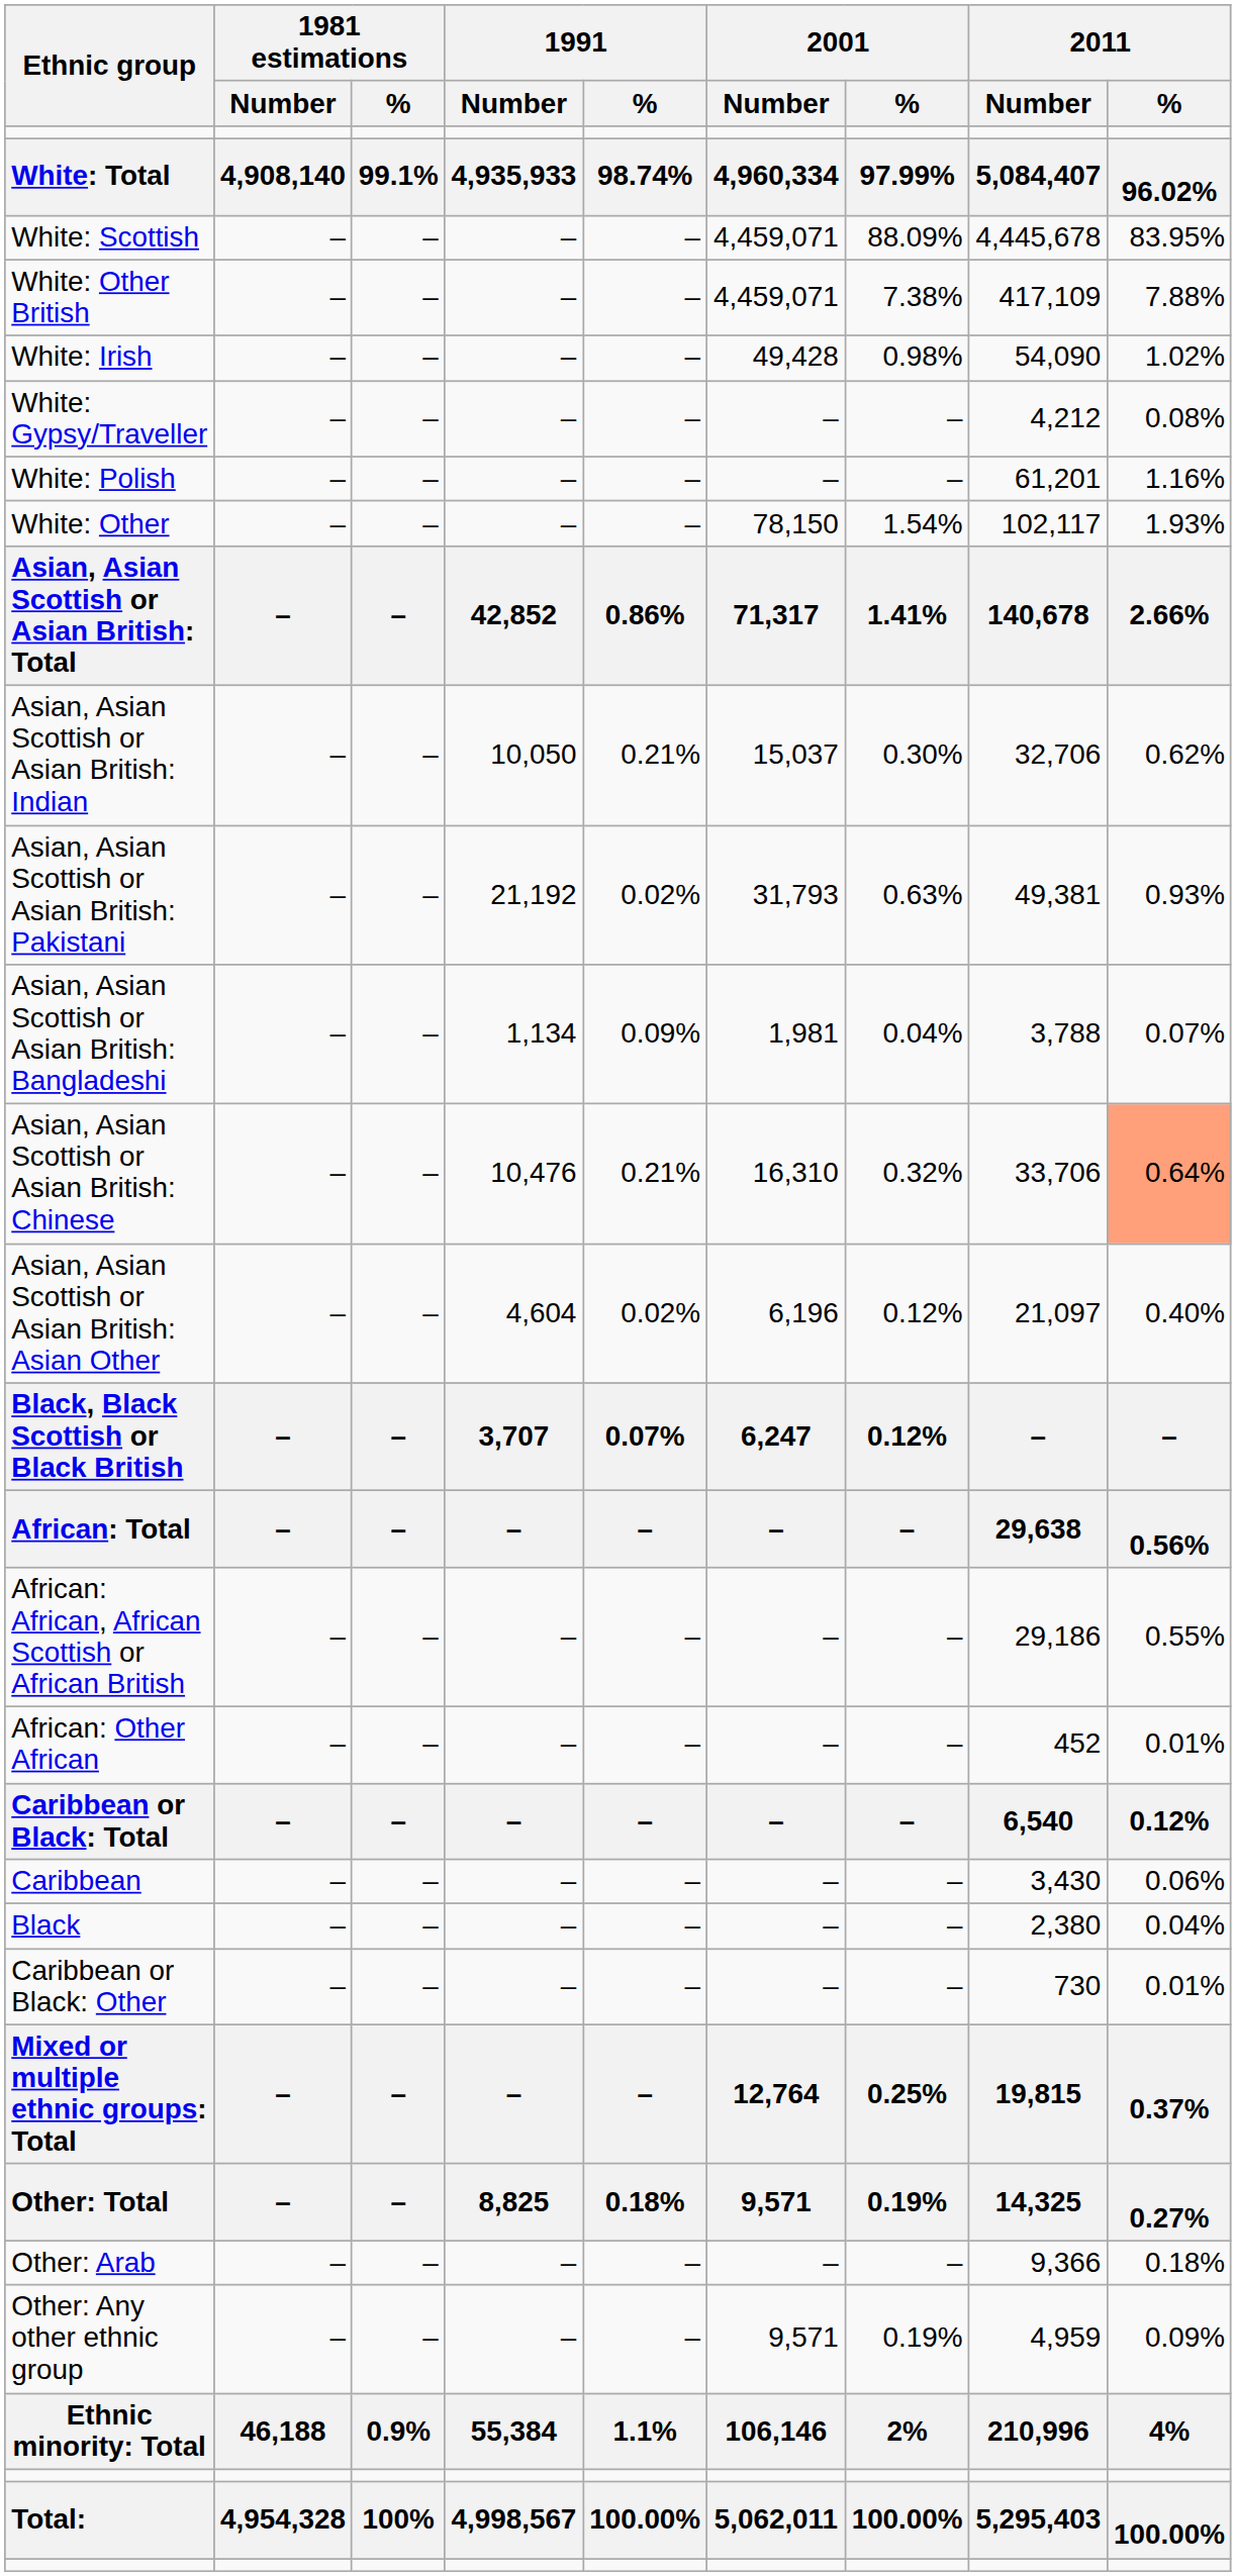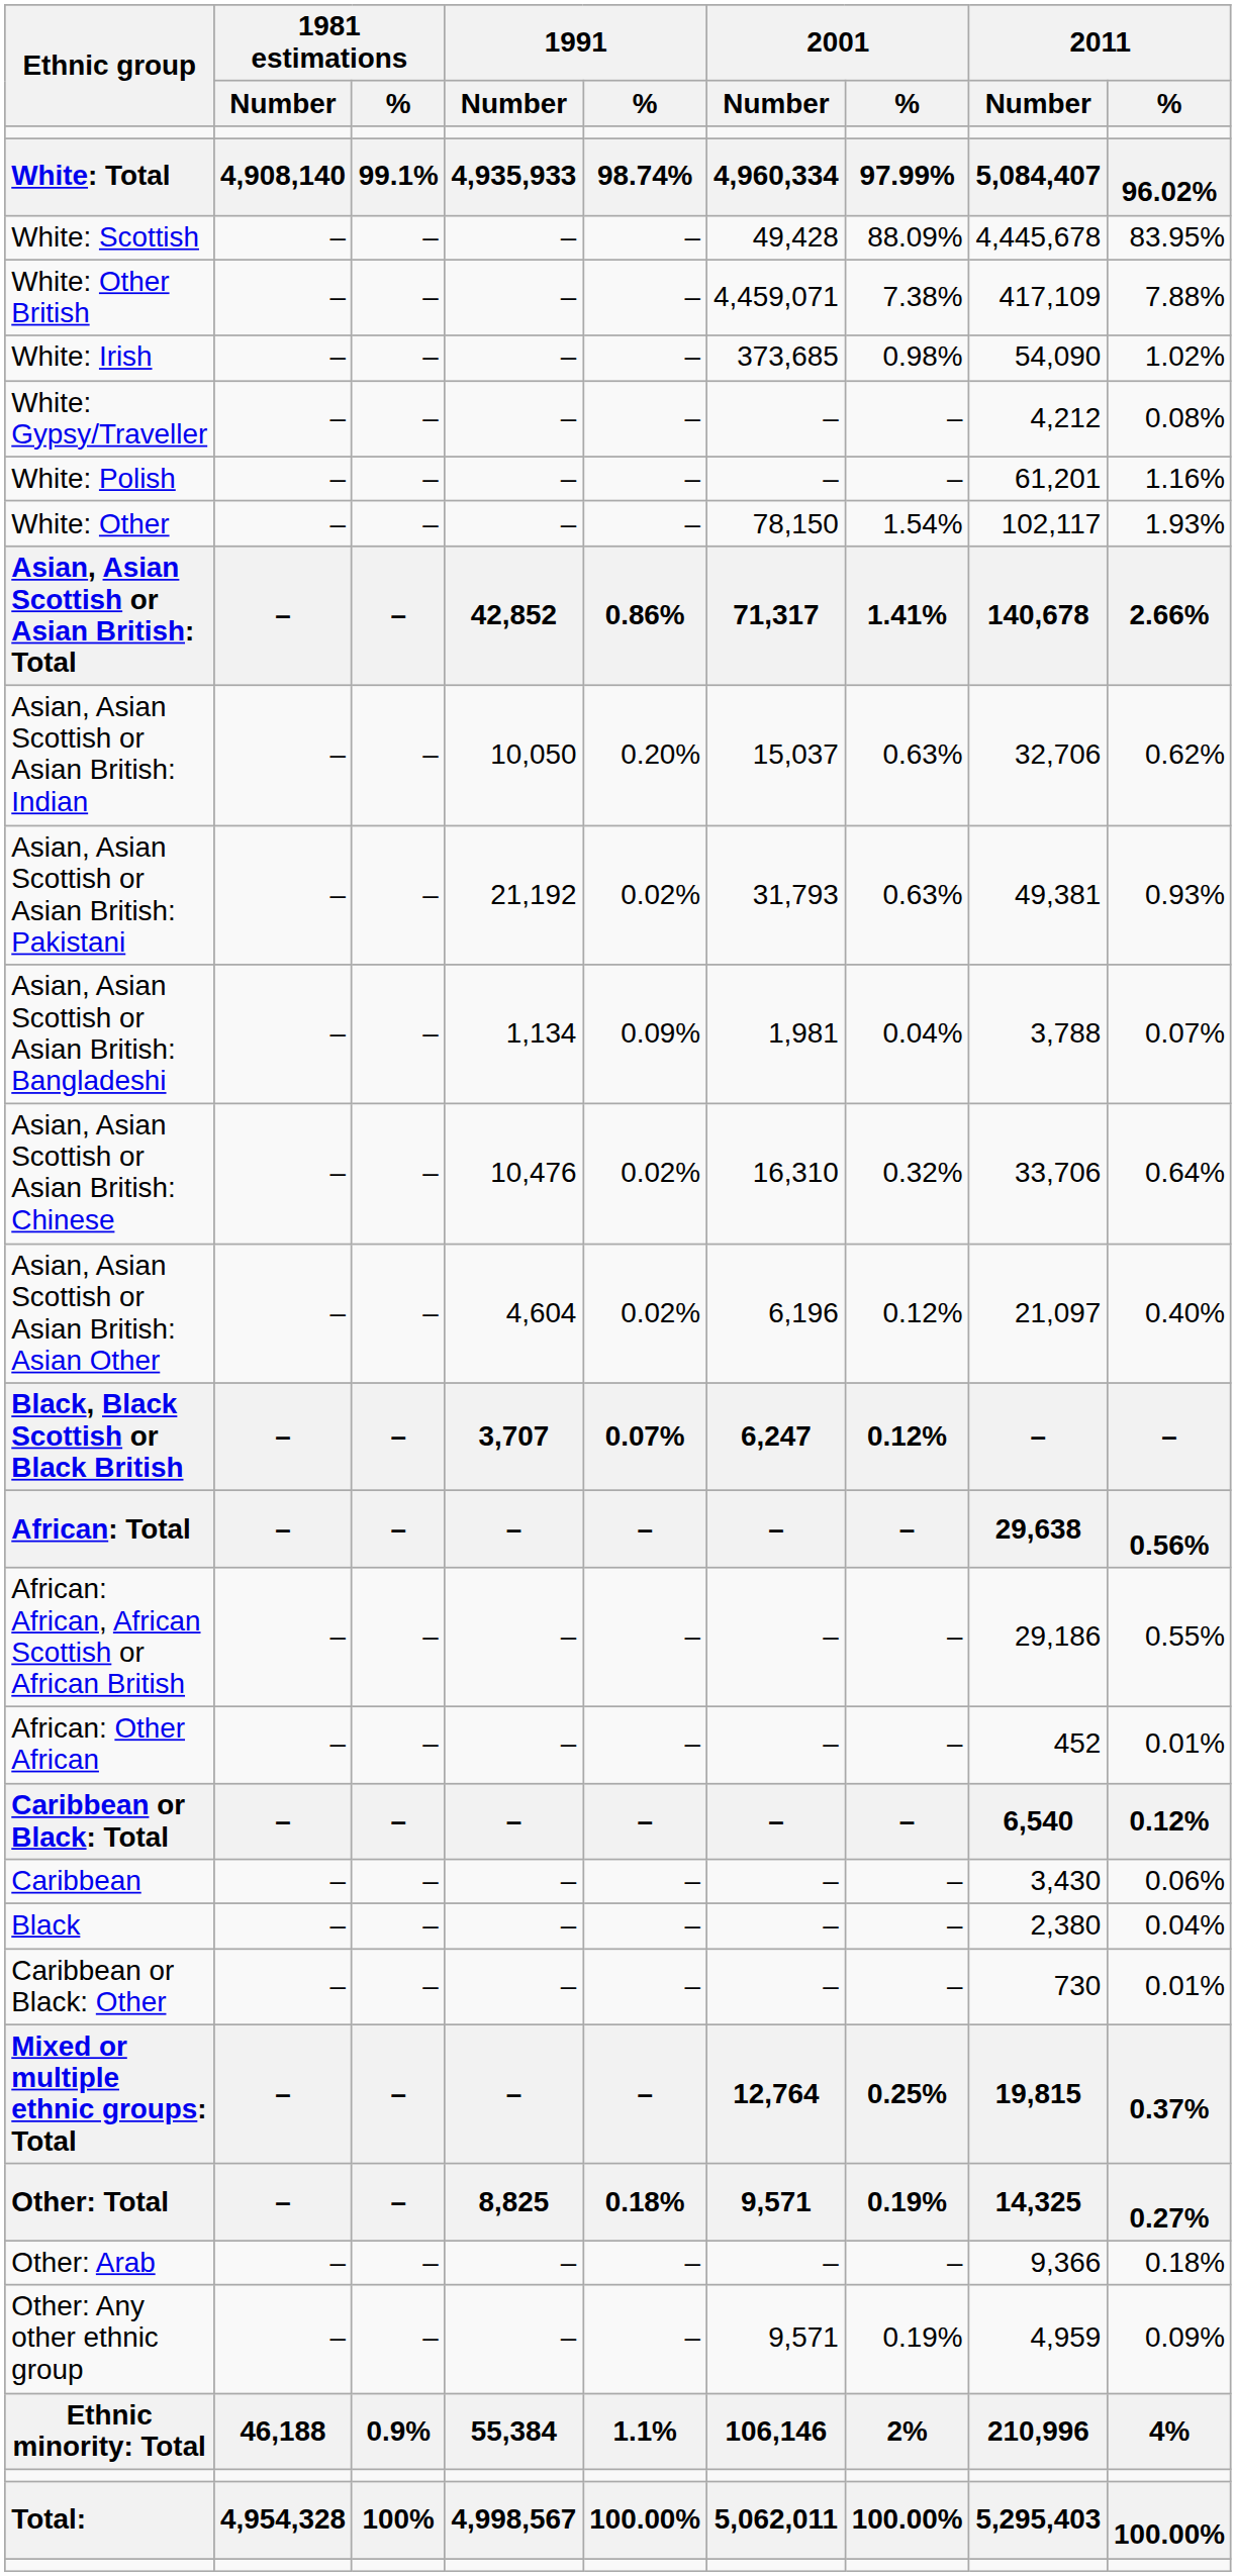White: Scottish | 2001 / Number: 4,459,071 -> 49,428
White: Irish | 2001 / Number: 49,428 -> 373,685
Asian, Asian Scottish or Asian British: Indian | 1991 / %: 0.21% -> 0.20%
Asian, Asian Scottish or Asian British: Indian | 2001 / %: 0.30% -> 0.63%
Asian, Asian Scottish or Asian British: Chinese | 1991 / %: 0.21% -> 0.02%
Asian, Asian Scottish or Asian British: Chinese | 2011 / %: lightsalmon background -> no background
